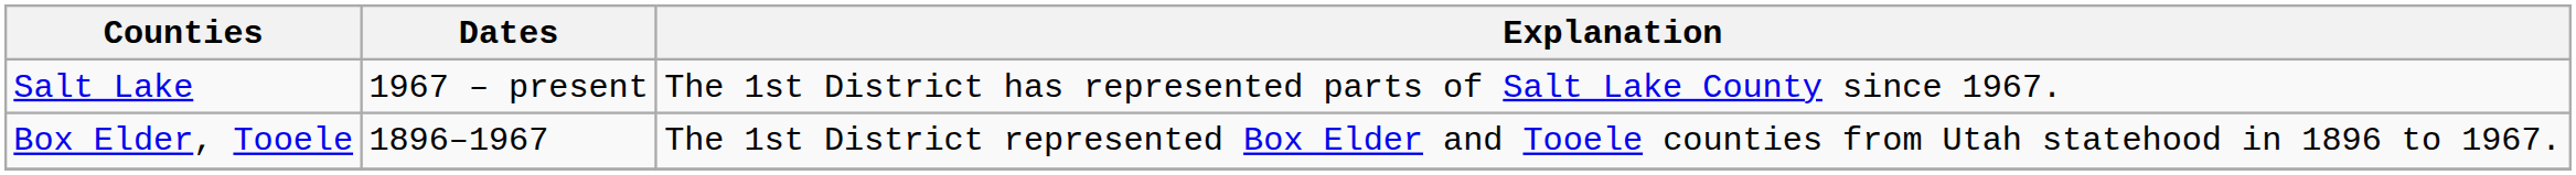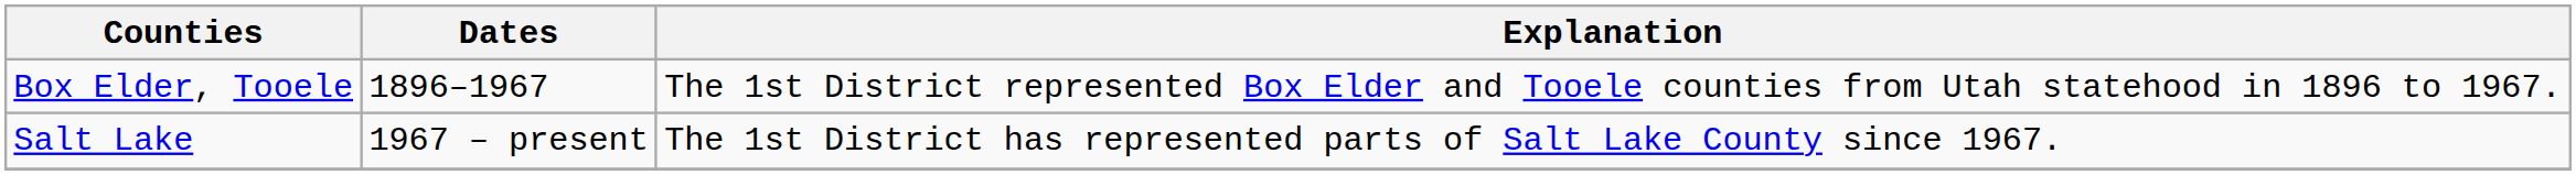rows swapped: Box Elder, Tooele <-> Salt Lake
